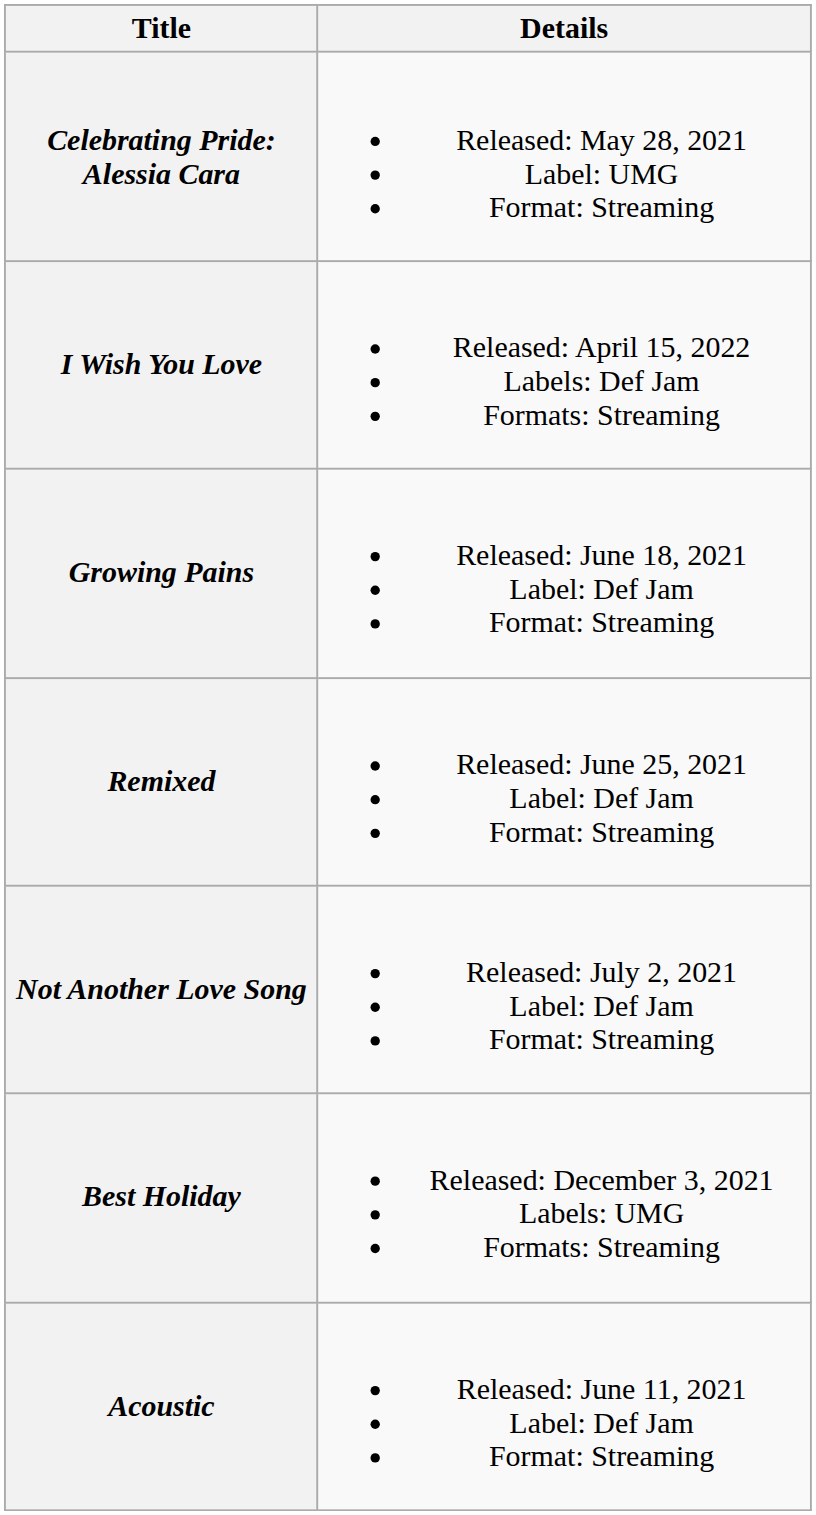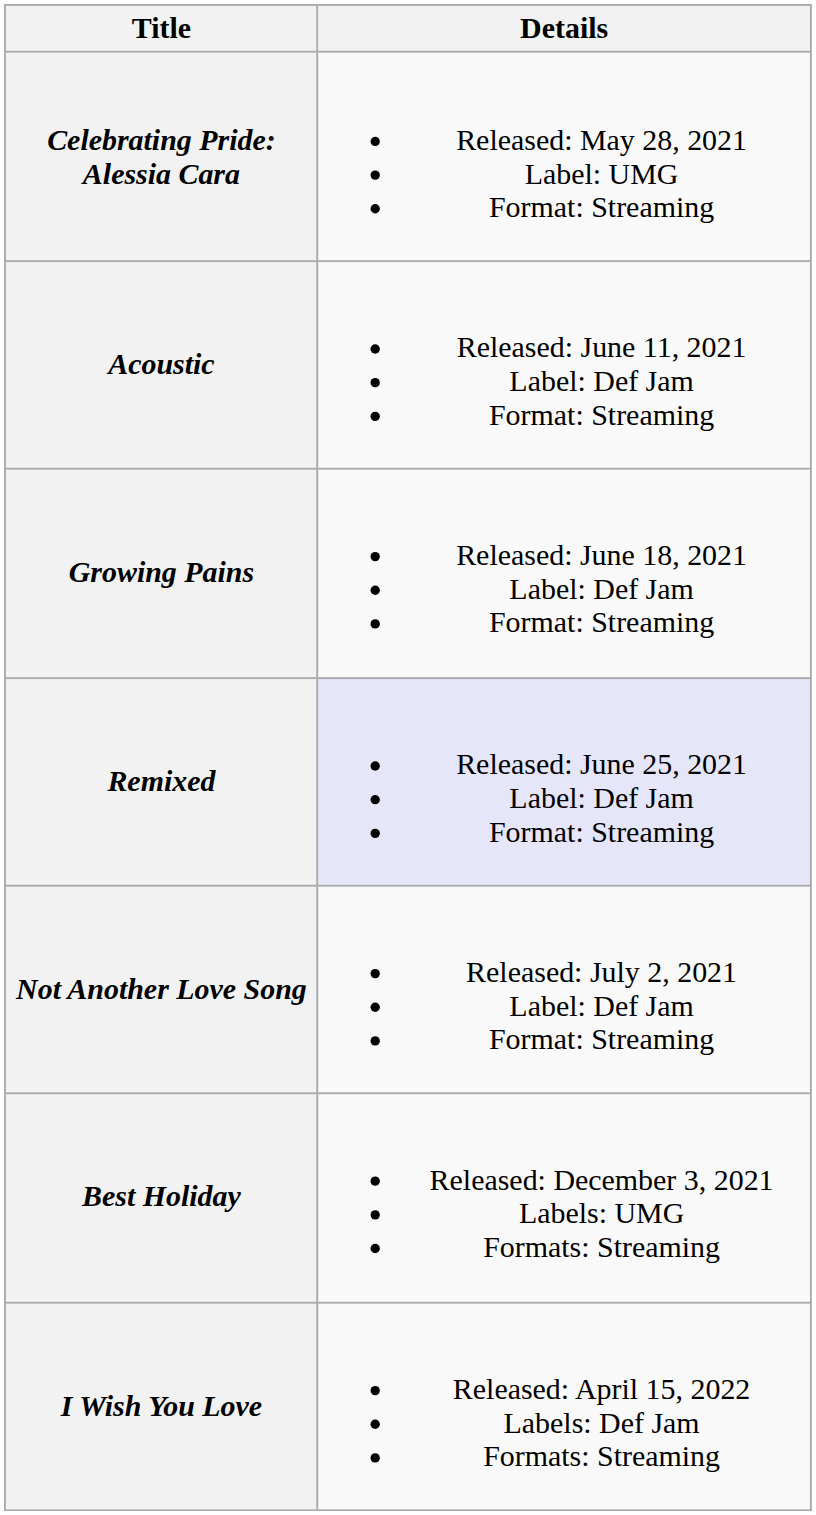rows swapped: Acoustic <-> I Wish You Love
Remixed | Details: no background -> lavender background
